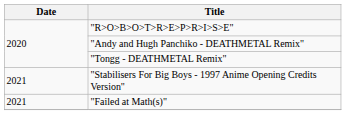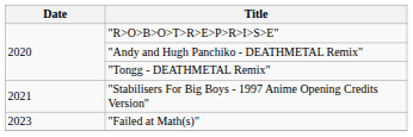"Failed at Math(s)" | Date: 2021 -> 2023
